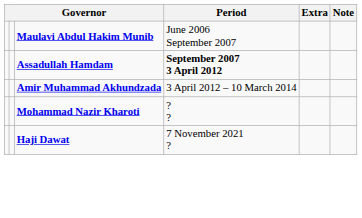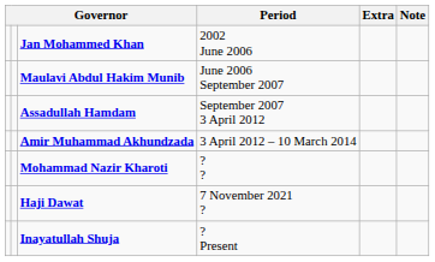+ row: Jan Mohammed Khan | 2002 June 2006
Assadullah Hamdam | Period: bold -> normal
+ row: Inayatullah Shuja | ? Present
